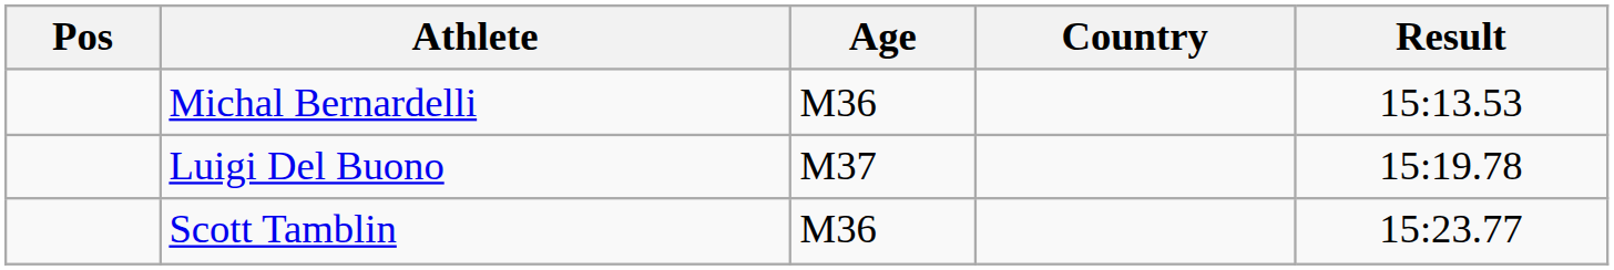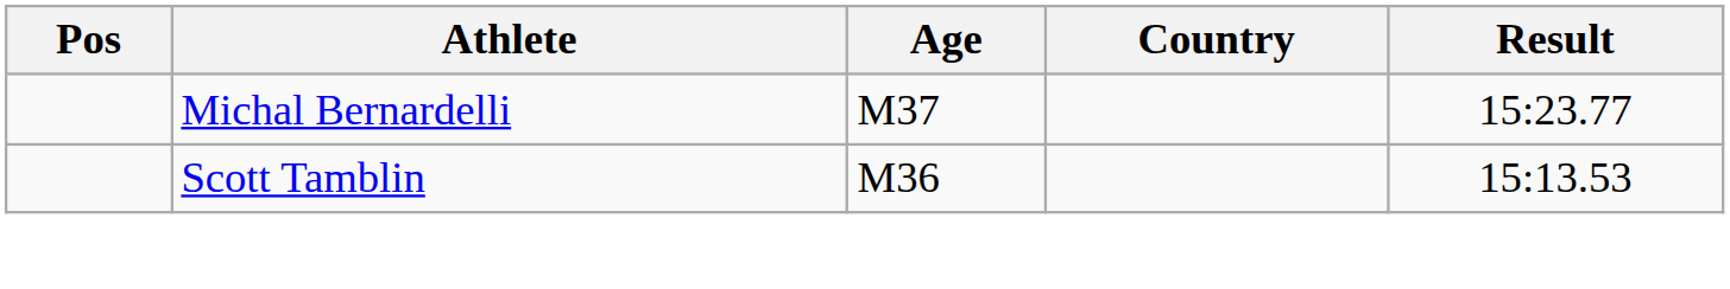Michal Bernardelli | Age: M36 -> M37
Michal Bernardelli | Result: 15:13.53 -> 15:23.77
- row: Luigi Del Buono | M37 | 15:19.78
Scott Tamblin | Result: 15:23.77 -> 15:13.53
